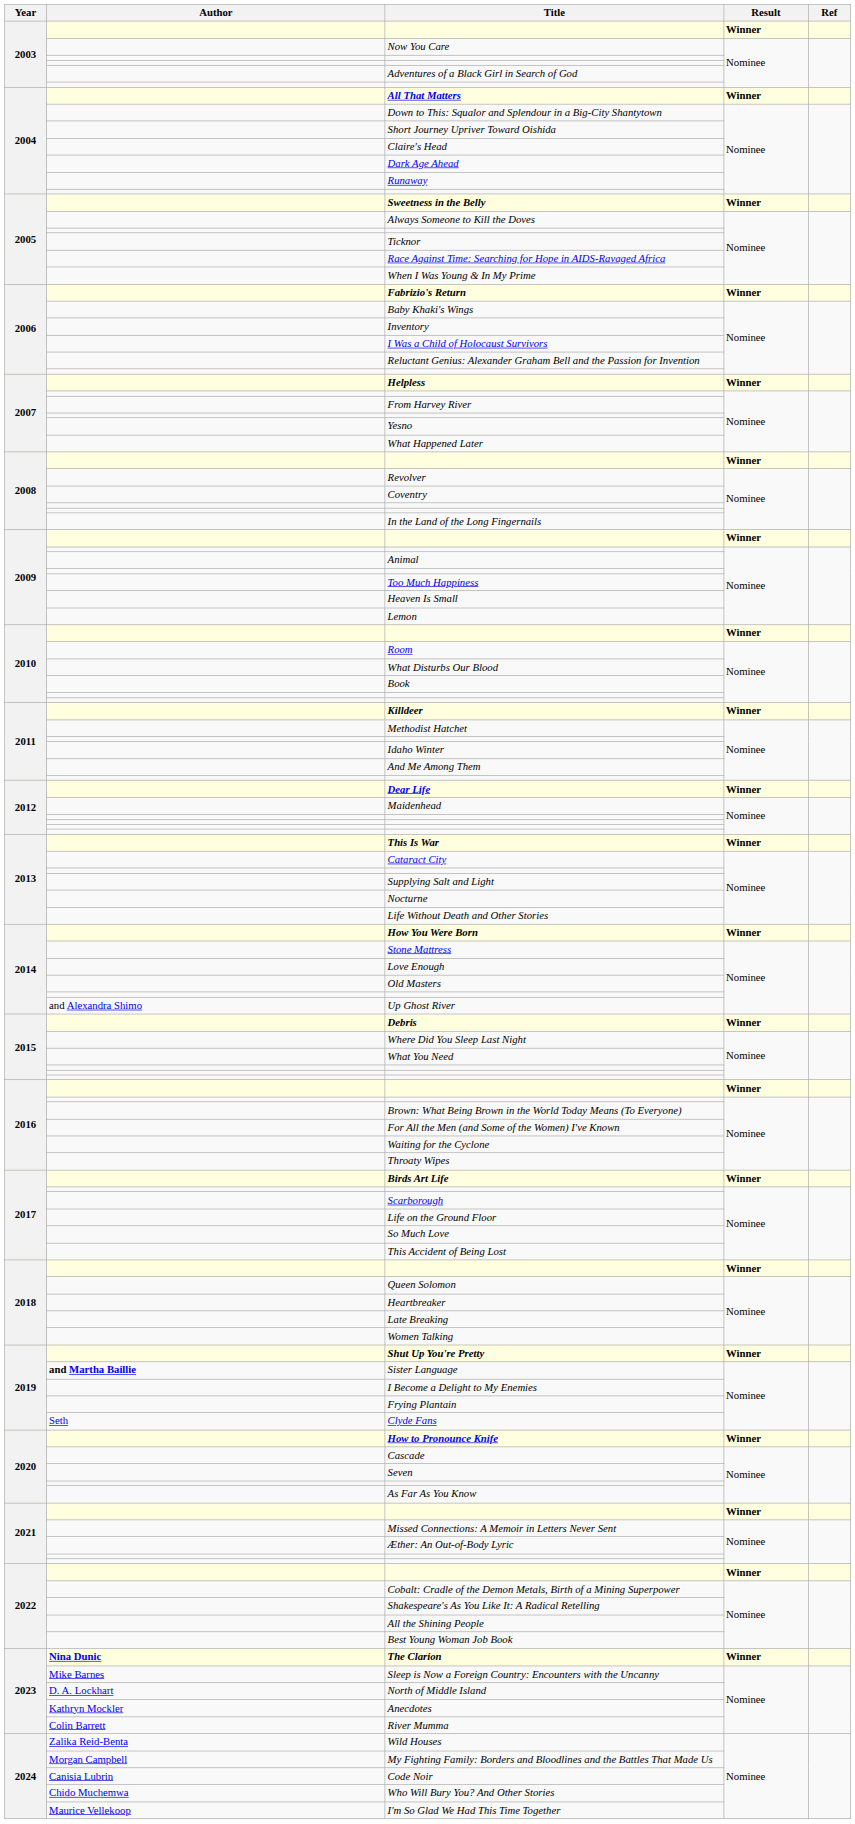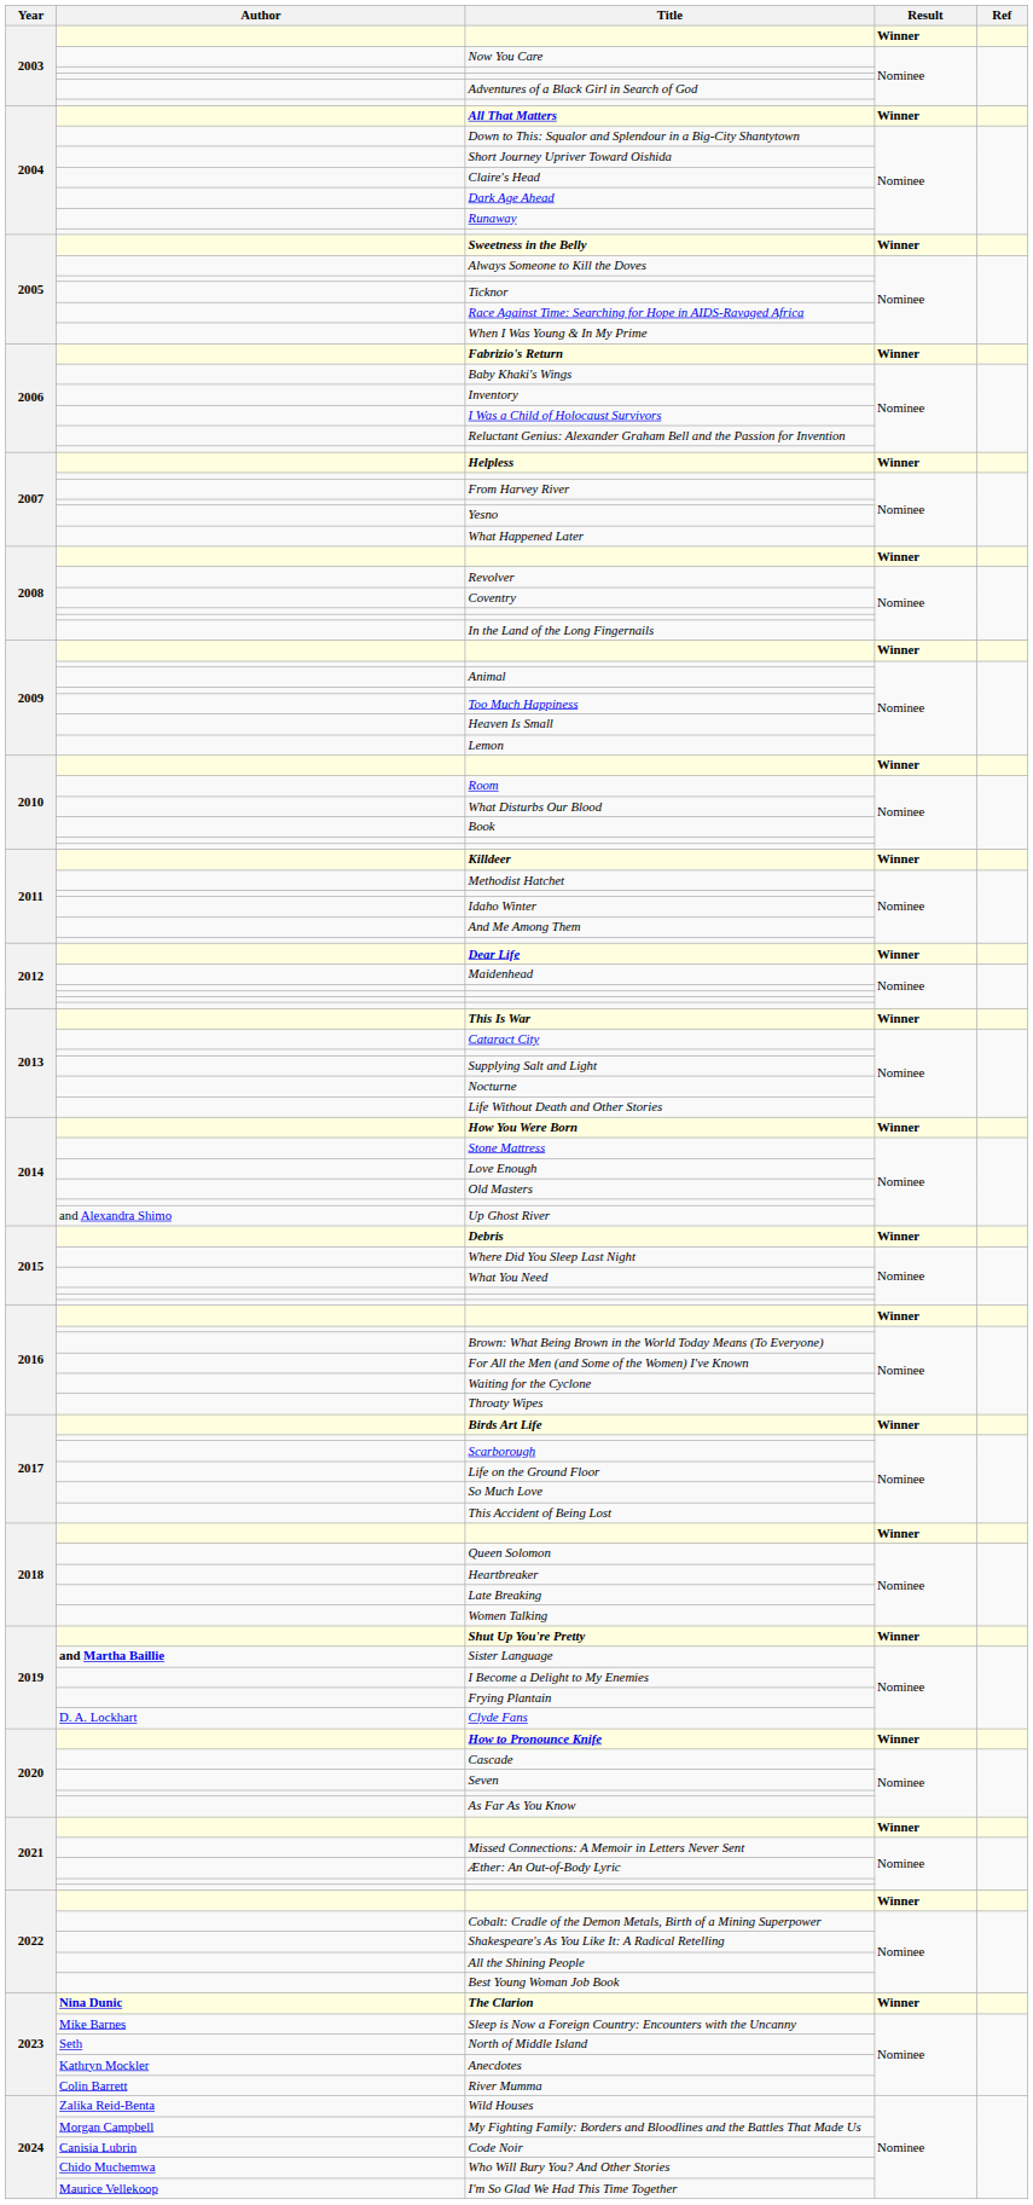Clyde Fans | Author: Seth -> D. A. Lockhart
North of Middle Island | Author: D. A. Lockhart -> Seth
